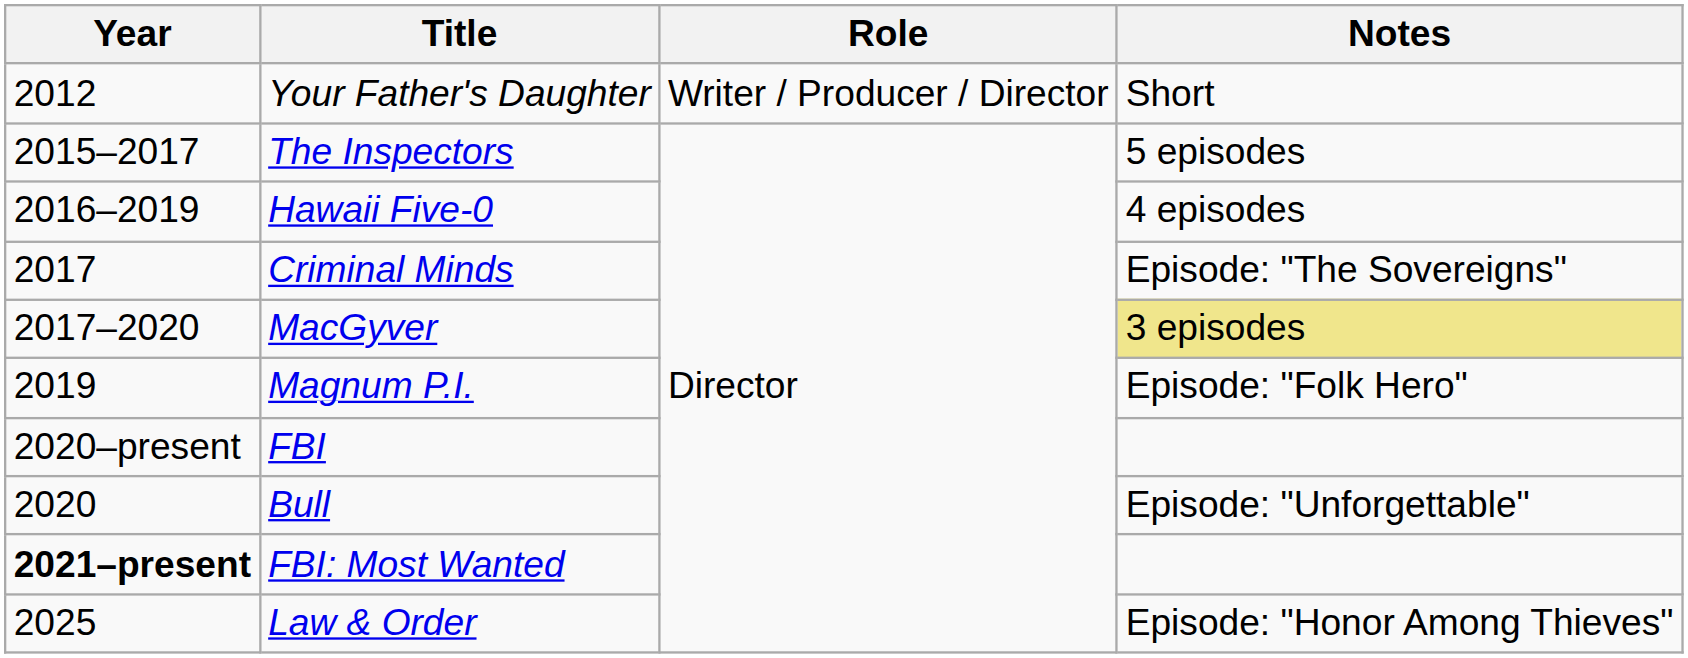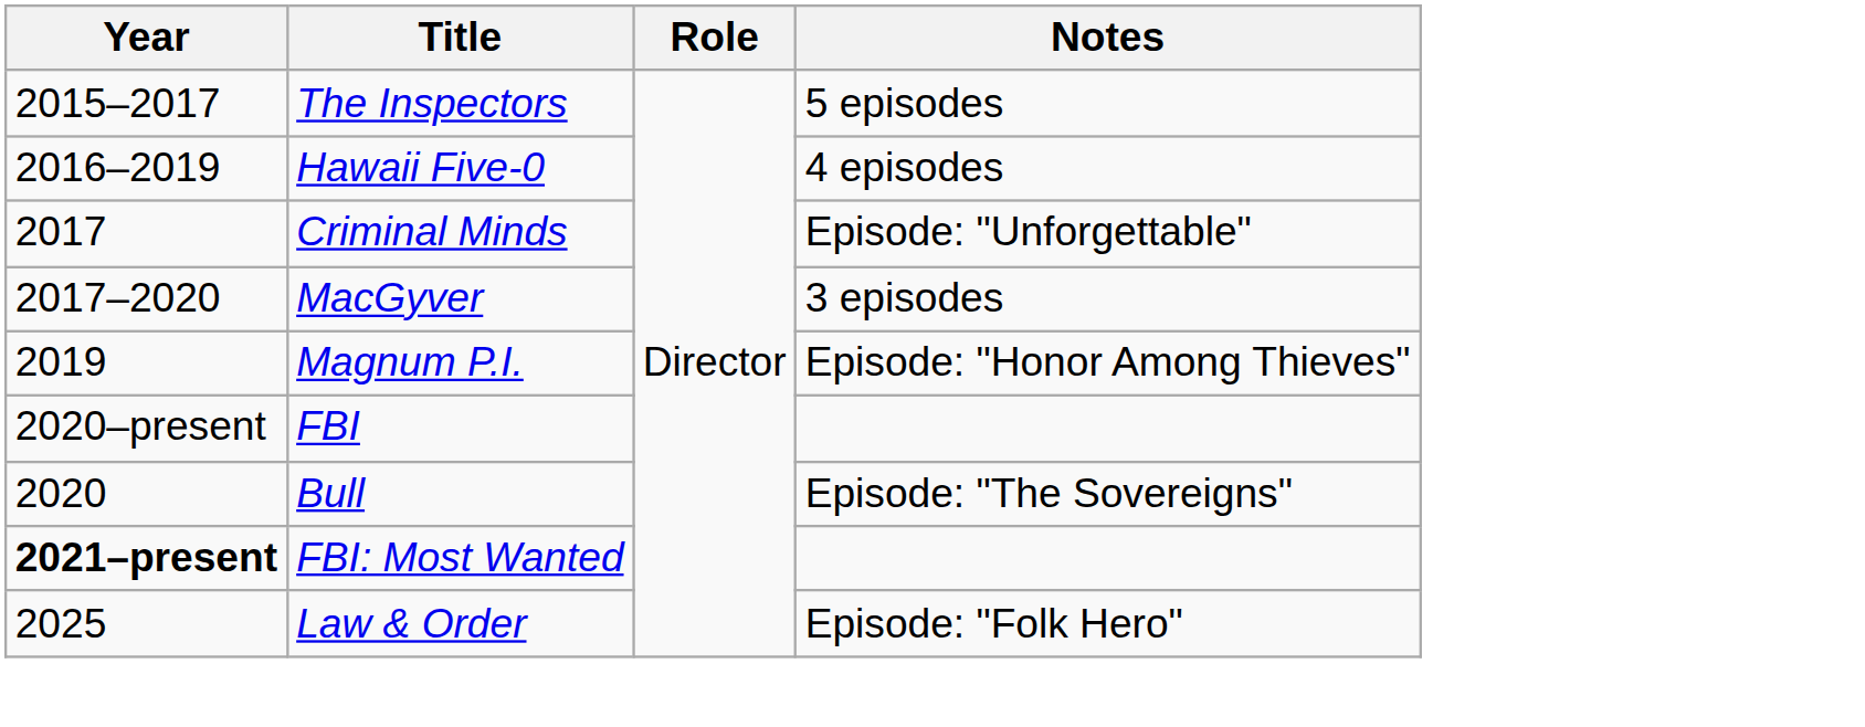- row: 2012 | Your Father's Daughter | Writer / Producer / Director | Short
Criminal Minds | Notes: Episode: "The Sovereigns" -> Episode: "Unforgettable"
MacGyver | Notes: khaki background -> no background
Magnum P.I. | Notes: Episode: "Folk Hero" -> Episode: "Honor Among Thieves"
Bull | Notes: Episode: "Unforgettable" -> Episode: "The Sovereigns"
Law & Order | Notes: Episode: "Honor Among Thieves" -> Episode: "Folk Hero"
